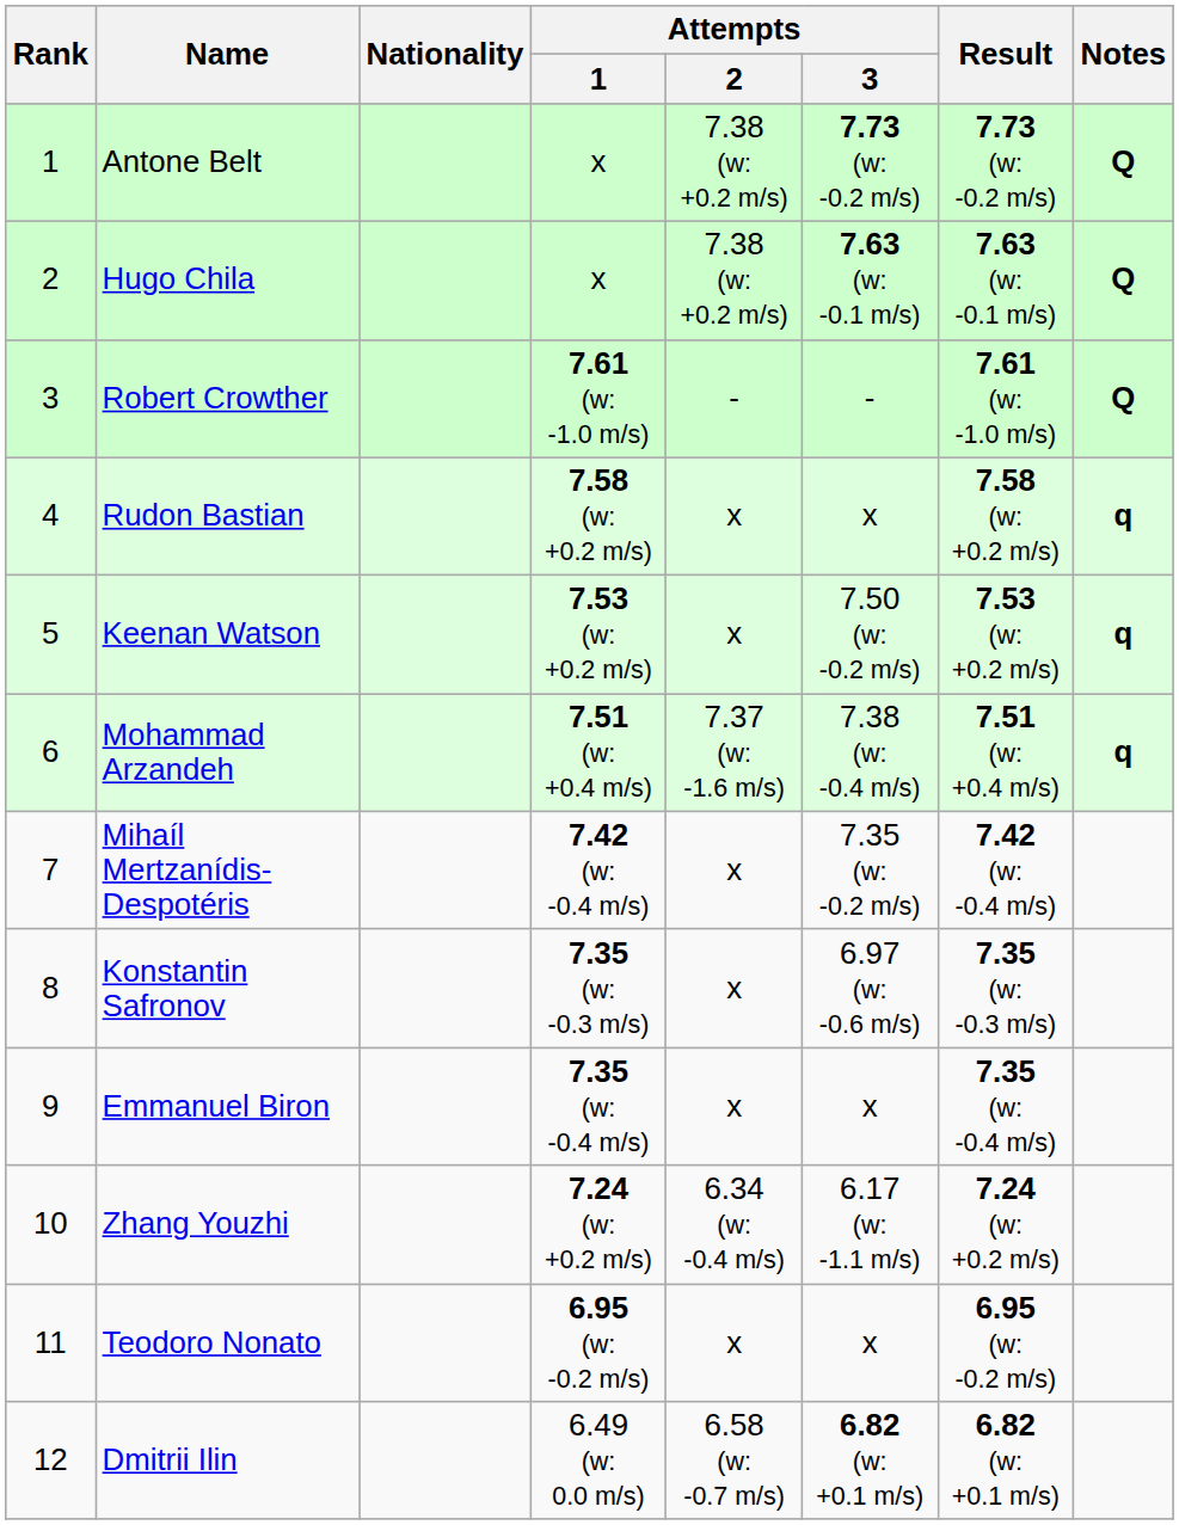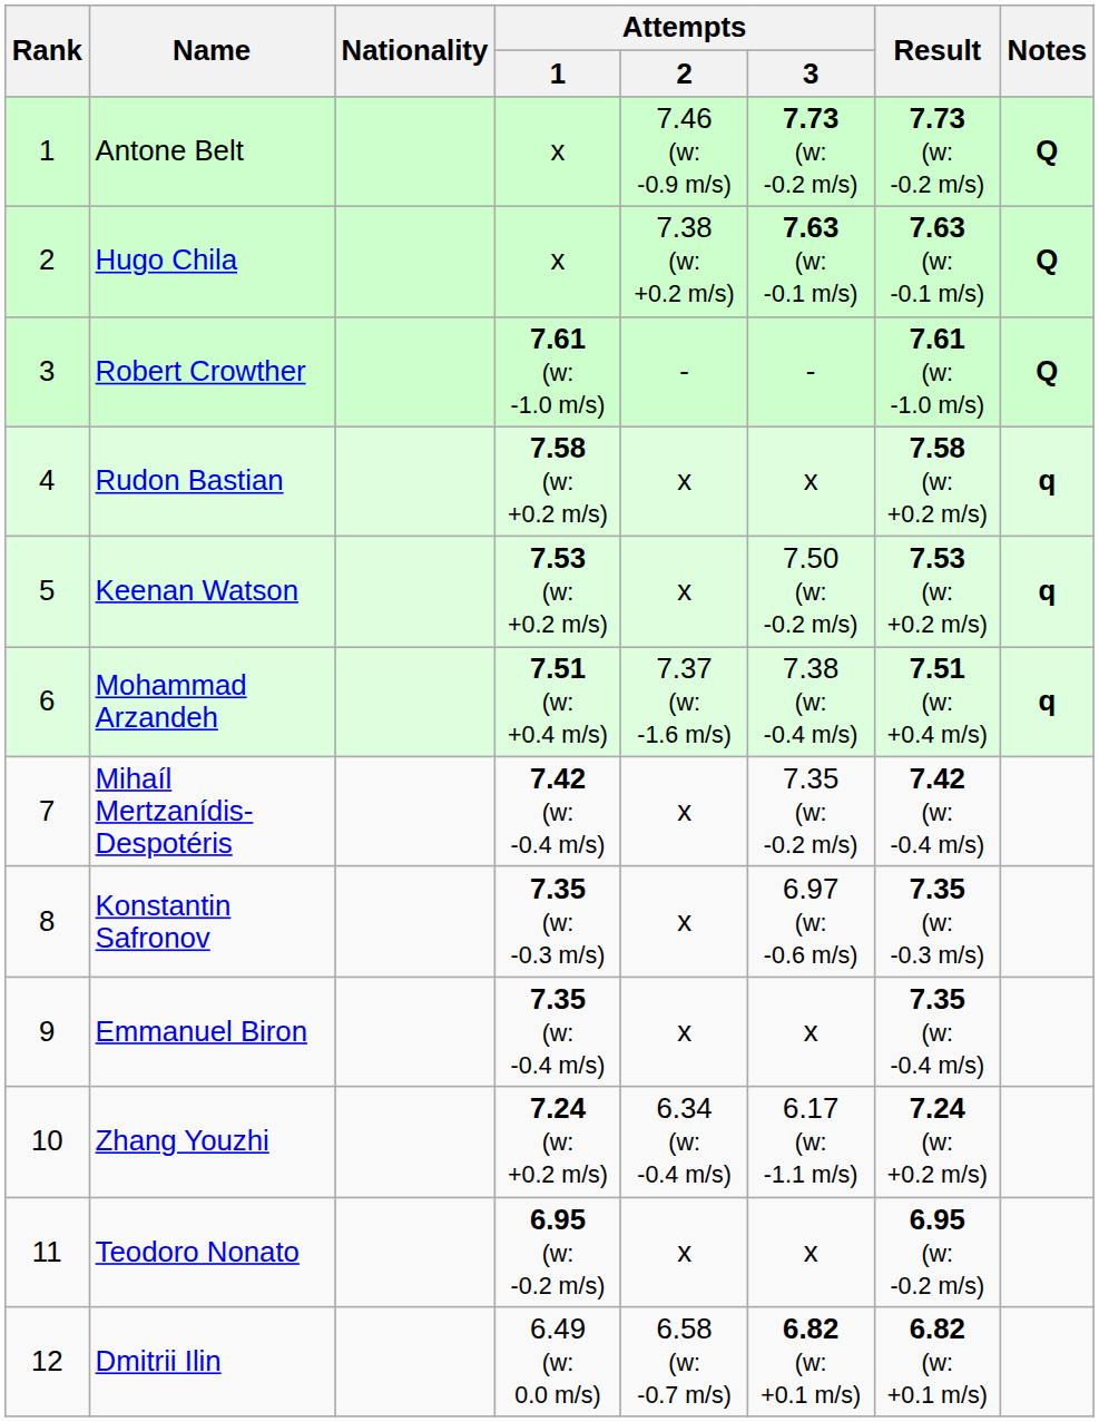Antone Belt | Attempts / 2: 7.38 (w: +0.2 m/s) -> 7.46 (w: -0.9 m/s)
